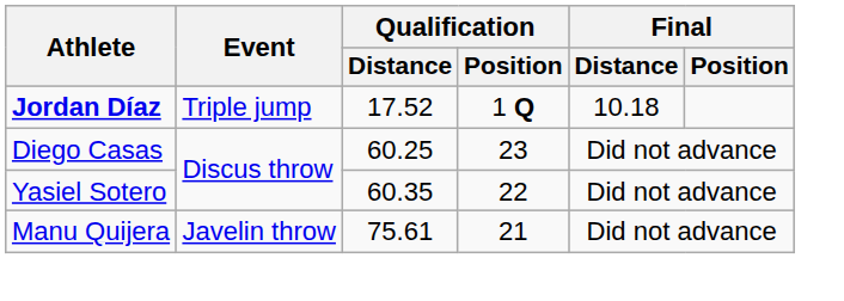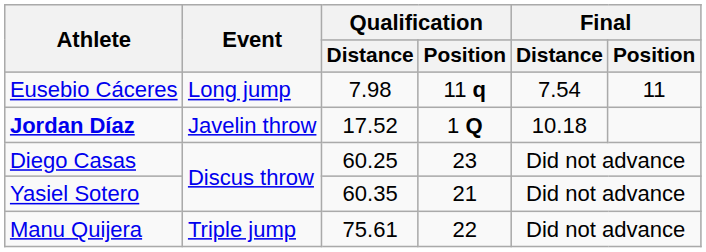+ row: Eusebio Cáceres | Long jump | 7.98 | 11 q | 7.54 | 11
Jordan Díaz | Event: Triple jump -> Javelin throw
Yasiel Sotero | Qualification / Position: 22 -> 21
Manu Quijera | Event: Javelin throw -> Triple jump
Manu Quijera | Qualification / Position: 21 -> 22
